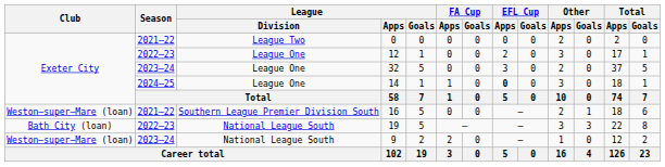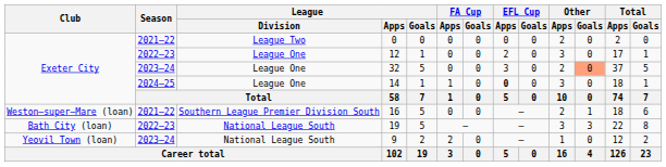32 | Other / Goals: no background -> lightsalmon background
9 | Club: Weston–super–Mare (loan) -> Yeovil Town (loan)
